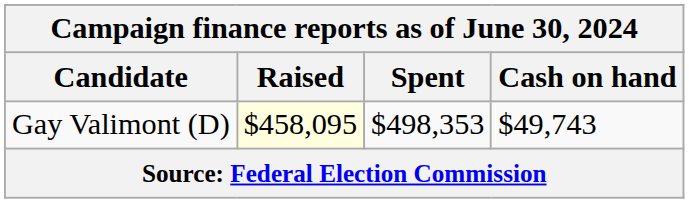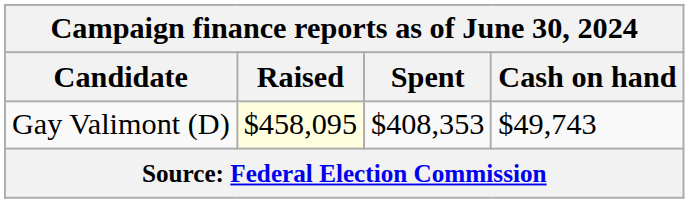Gay Valimont (D) | Spent: $498,353 -> $408,353
